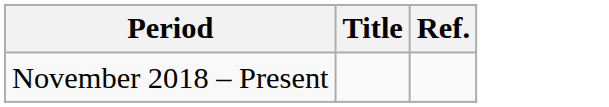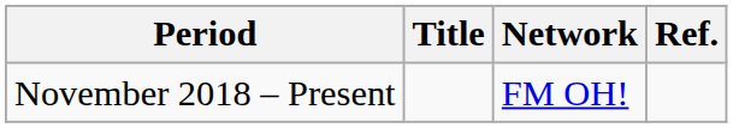+ column: Network | FM OH!
